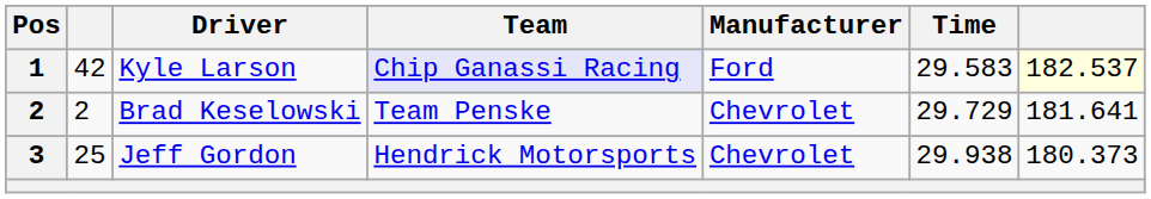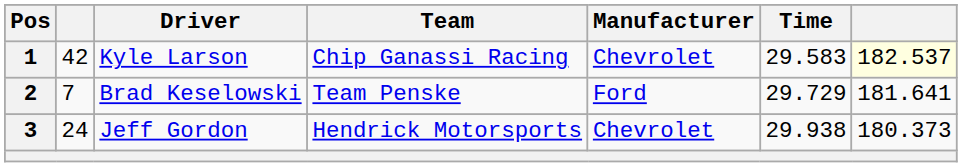Kyle Larson | Team: lavender background -> no background
Kyle Larson | Manufacturer: Ford -> Chevrolet
Brad Keselowski | column 2: 2 -> 7
Brad Keselowski | Manufacturer: Chevrolet -> Ford
Jeff Gordon | column 2: 25 -> 24
